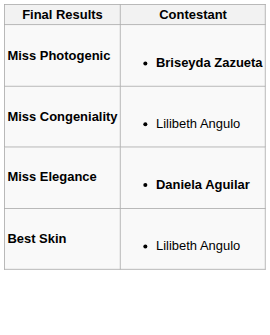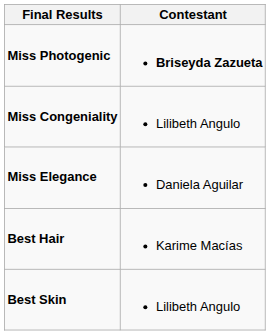Miss Elegance | Contestant: bold -> normal
+ row: Best Hair | Karime Macías
